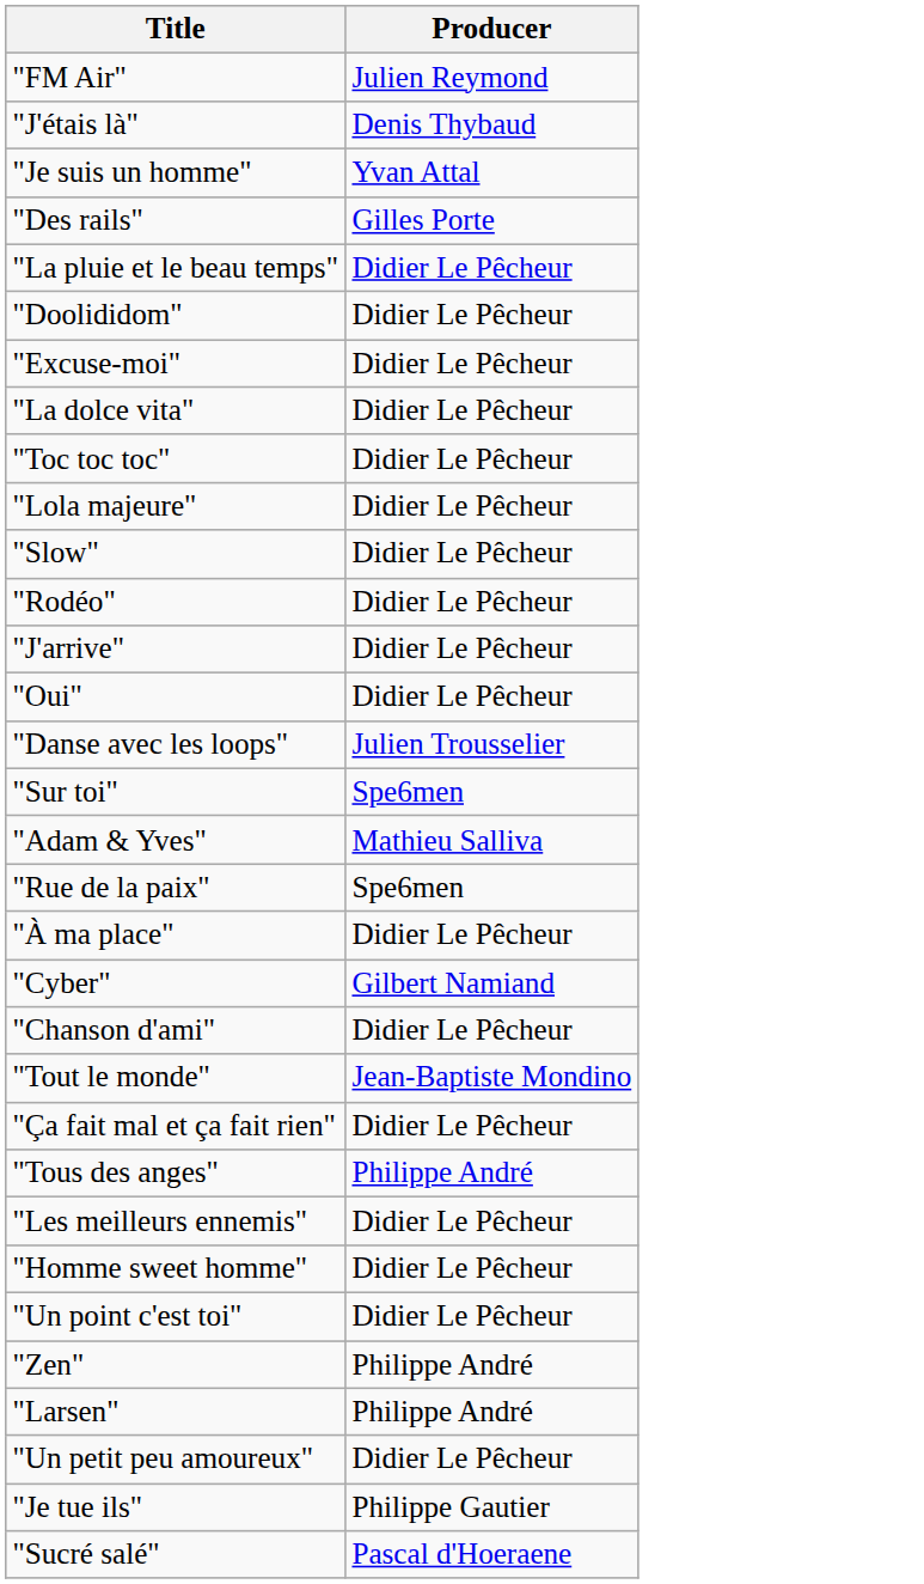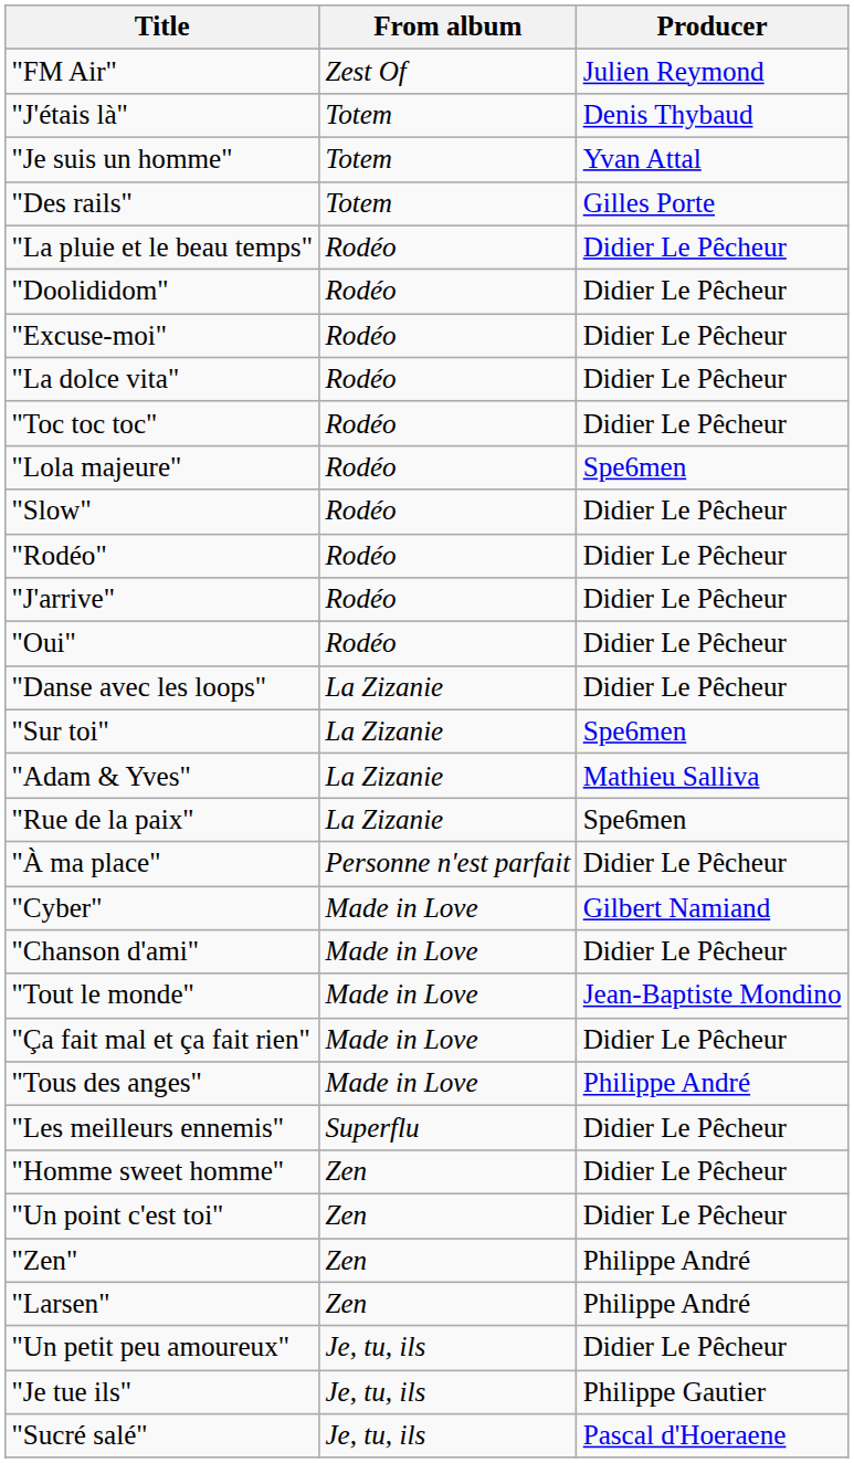+ column: From album | Zest Of | Totem | Totem | Totem | Rodéo | Rodéo | Rodéo | Rodéo | Rodéo | Rodéo | Rodéo | Rodéo | Rodéo | Rodéo | La Zizanie | La Zizanie | La Zizanie | La Zizanie | Personne n'est parfait | Made in Love | Made in Love | Made in Love | Made in Love | Made in Love | Superflu | Zen | Zen | Zen | Zen | Je, tu, ils | Je, tu, ils | Je, tu, ils
"Lola majeure" | Producer: Didier Le Pêcheur -> Spe6men
"Danse avec les loops" | Producer: Julien Trousselier -> Didier Le Pêcheur
